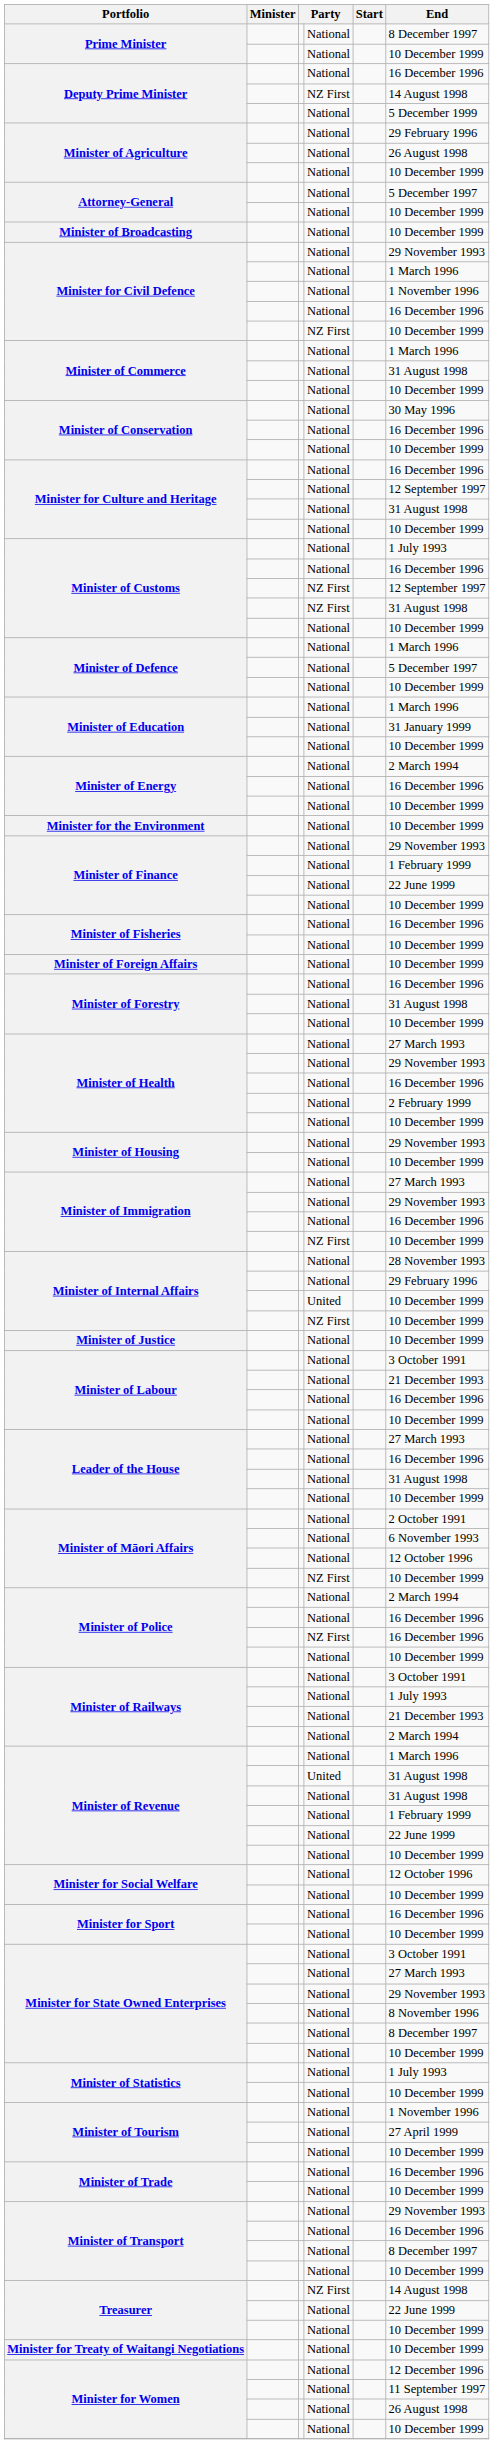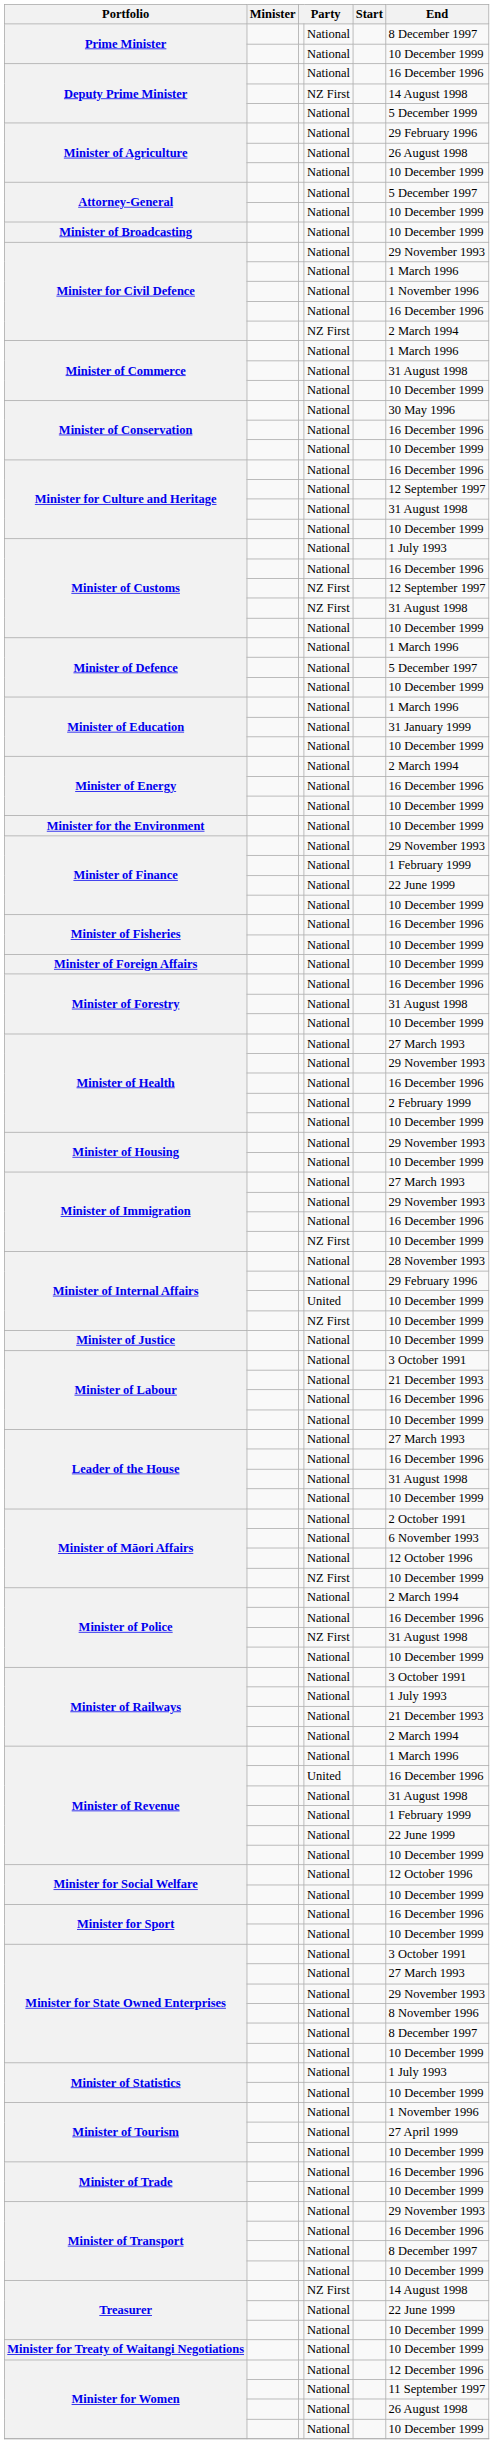Minister for Civil Defence / NZ First | End: 10 December 1999 -> 2 March 1994
Minister of Police / NZ First | End: 16 December 1996 -> 31 August 1998
Minister of Revenue / United | End: 31 August 1998 -> 16 December 1996
